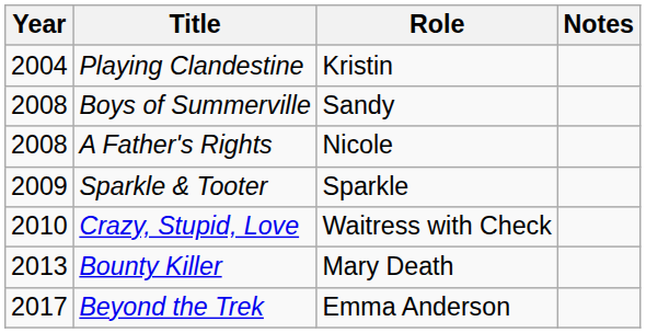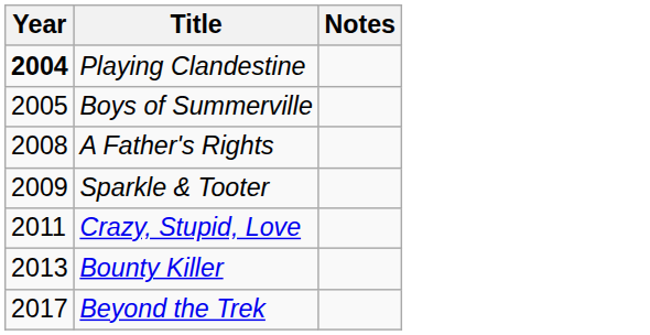- column: Role | Kristin | Sandy | Nicole | Sparkle | Waitress with Check | Mary Death | Emma Anderson
Playing Clandestine | Year: normal -> bold
Boys of Summerville | Year: 2008 -> 2005
Crazy, Stupid, Love | Year: 2010 -> 2011
